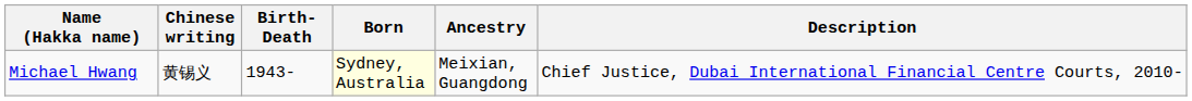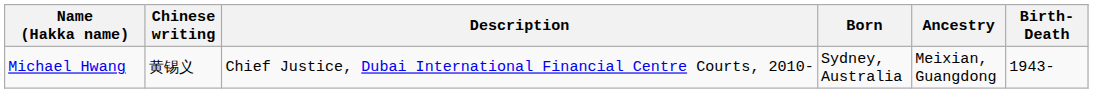columns swapped: Birth-Death <-> Description
Michael Hwang | Born: lightyellow background -> no background
